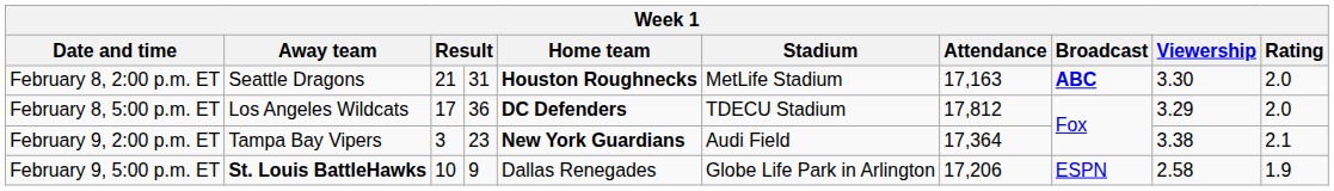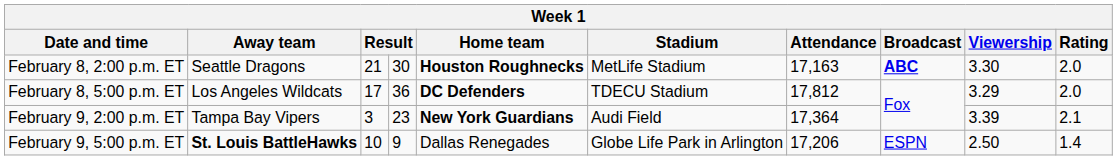February 8, 2:00 p.m. ET | column 4: 31 -> 30
February 9, 2:00 p.m. ET | Viewership: 3.38 -> 3.39
February 9, 5:00 p.m. ET | Viewership: 2.58 -> 2.50
February 9, 5:00 p.m. ET | Rating: 1.9 -> 1.4
